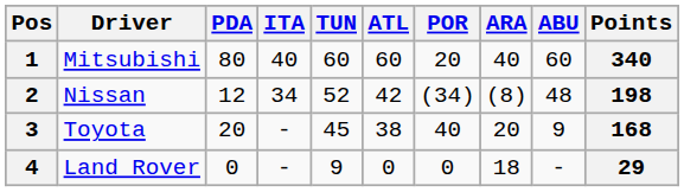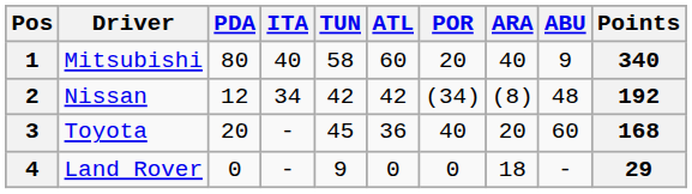1 | TUN: 60 -> 58
1 | ABU: 60 -> 9
2 | TUN: 52 -> 42
2 | Points: 198 -> 192
3 | ATL: 38 -> 36
3 | ABU: 9 -> 60
